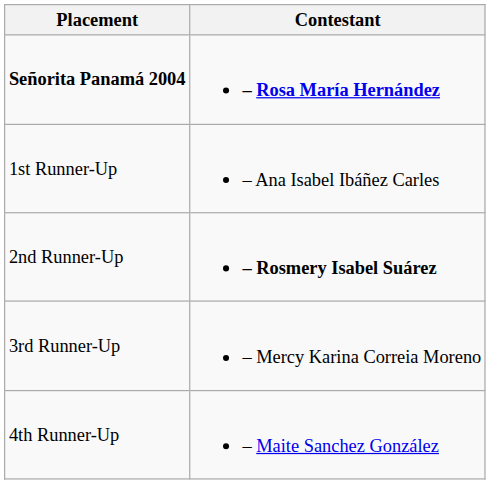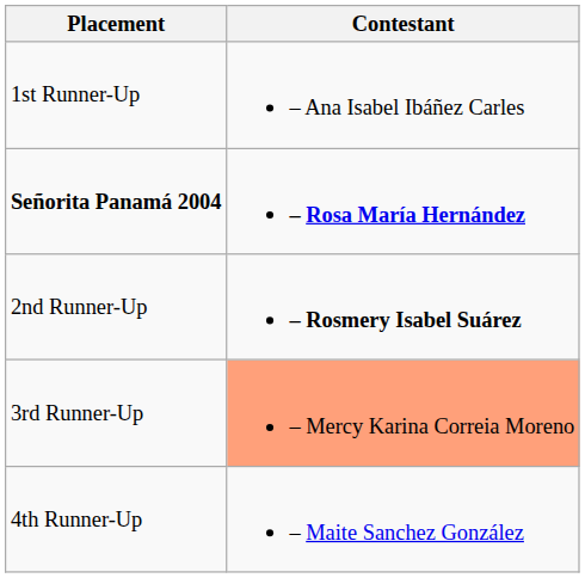rows swapped: Señorita Panamá 2004 <-> 1st Runner-Up
3rd Runner-Up | Contestant: no background -> lightsalmon background
